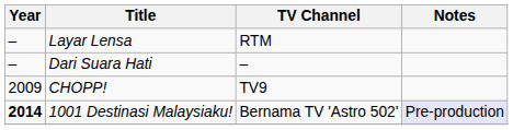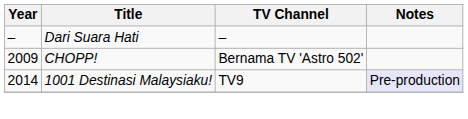- row: – | Layar Lensa | RTM
CHOPP! | TV Channel: TV9 -> Bernama TV 'Astro 502'
1001 Destinasi Malaysiaku! | Year: bold -> normal
1001 Destinasi Malaysiaku! | TV Channel: Bernama TV 'Astro 502' -> TV9
